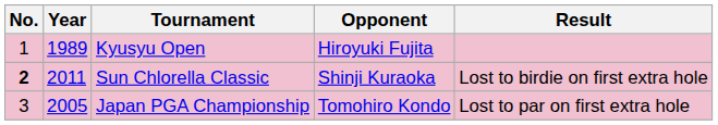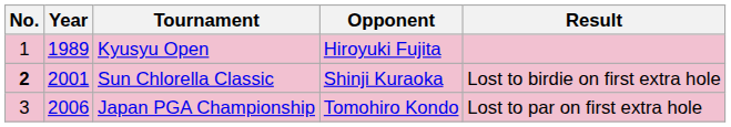Sun Chlorella Classic | Year: 2011 -> 2001
Japan PGA Championship | Year: 2005 -> 2006
